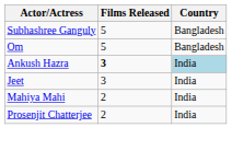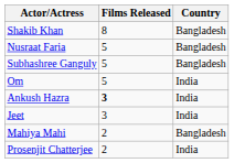+ row: Shakib Khan | 8 | Bangladesh
+ row: Nusraat Faria | 5 | Bangladesh
Om | Country: Bangladesh -> India
Ankush Hazra | Country: lightblue background -> no background
Mahiya Mahi | Country: India -> Bangladesh
